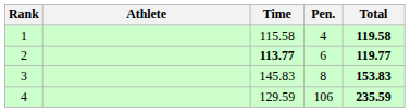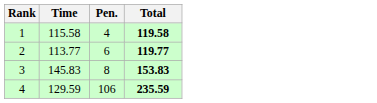- column: Athlete
2 | Time: bold -> normal
